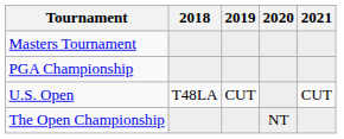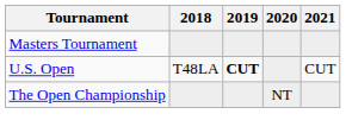- row: PGA Championship
U.S. Open | 2019: normal -> bold
